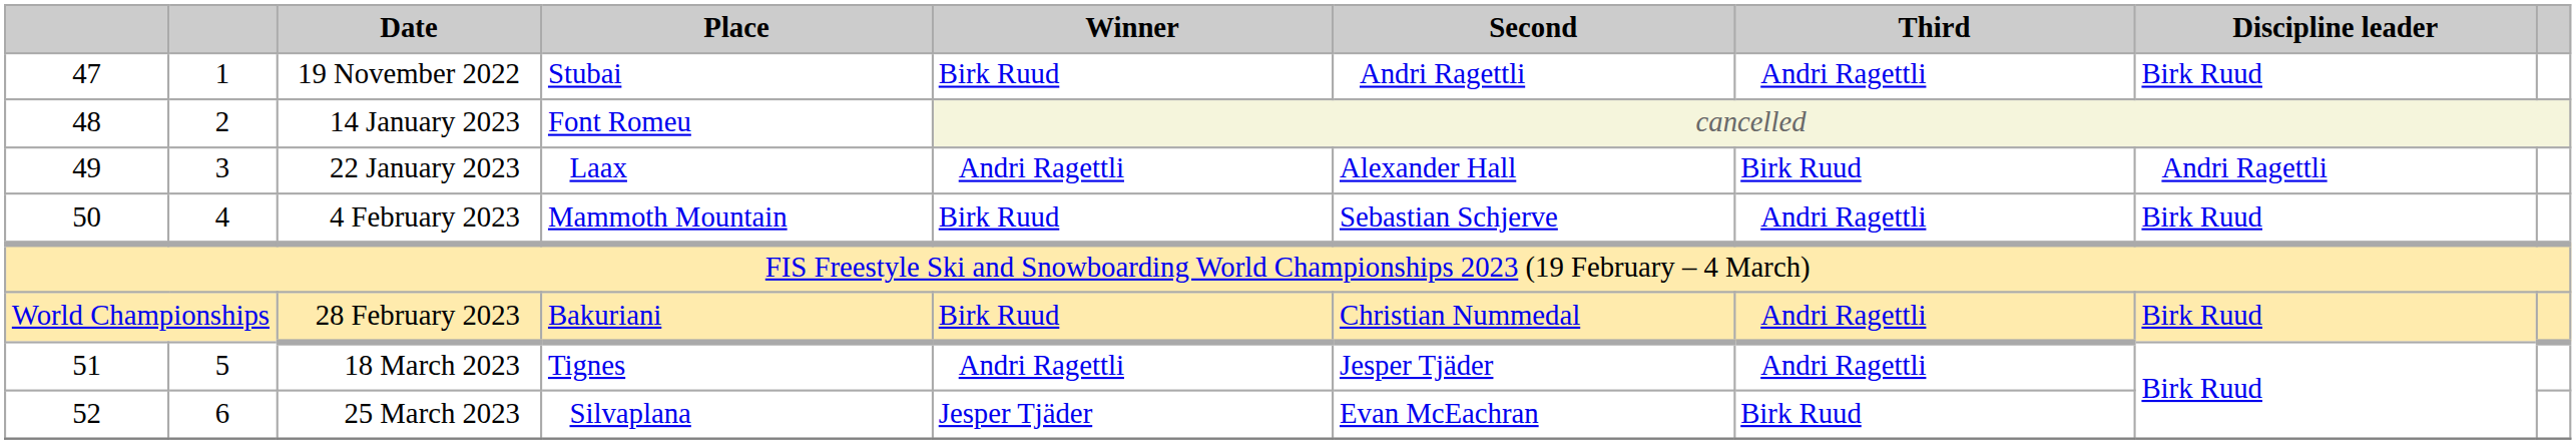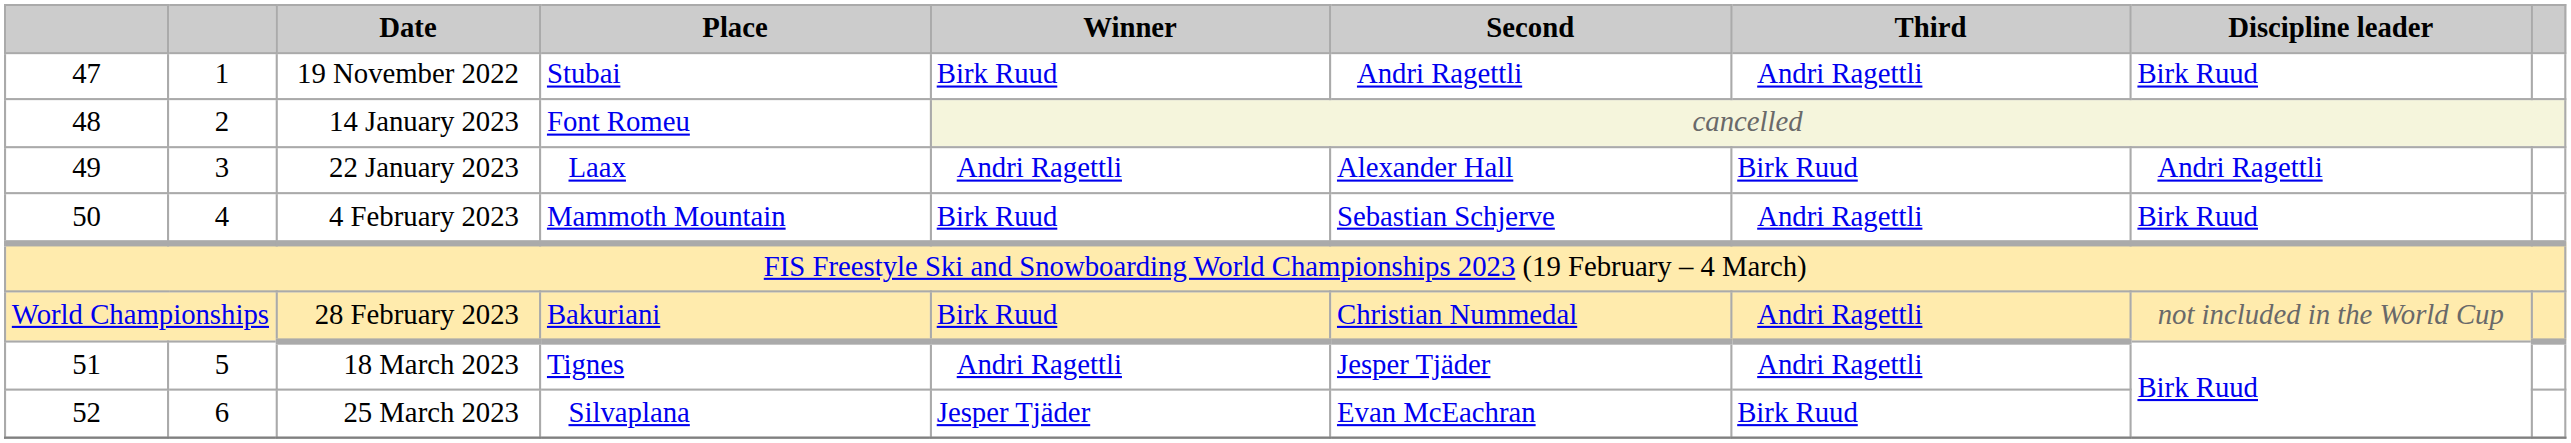28 February 2023 | Discipline leader: Birk Ruud -> not included in the World Cup
